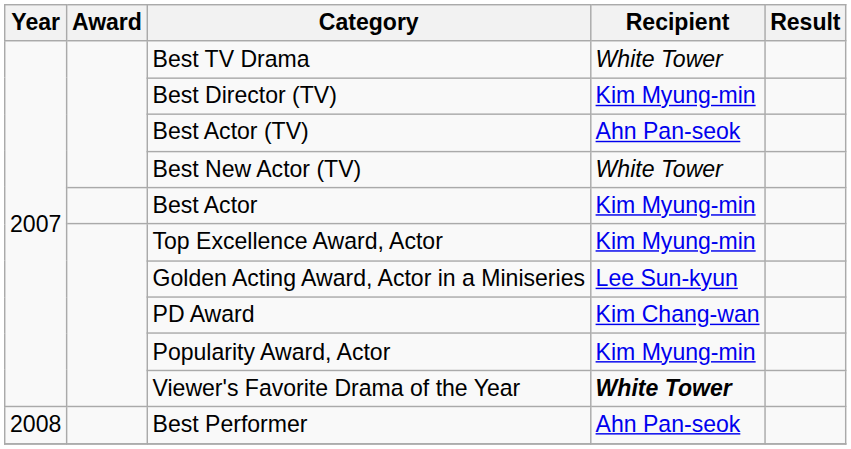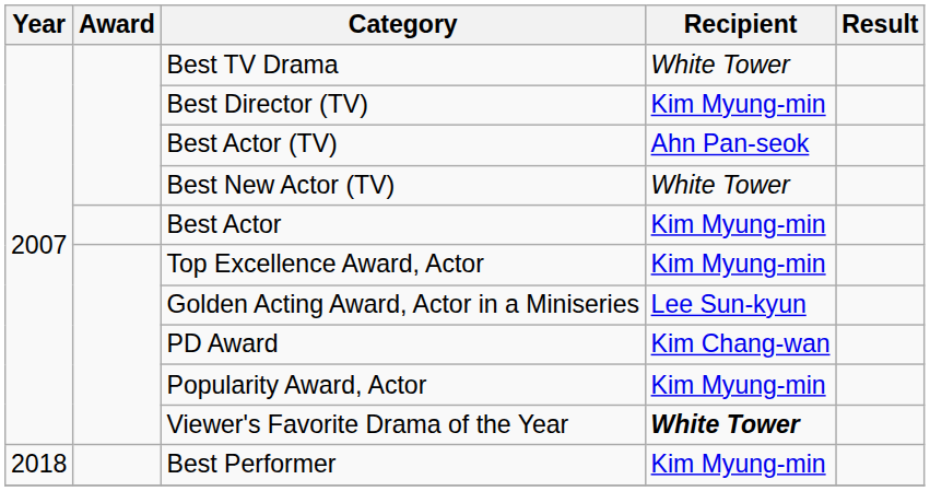Best Performer | Year: 2008 -> 2018
Best Performer | Recipient: Ahn Pan-seok -> Kim Myung-min
